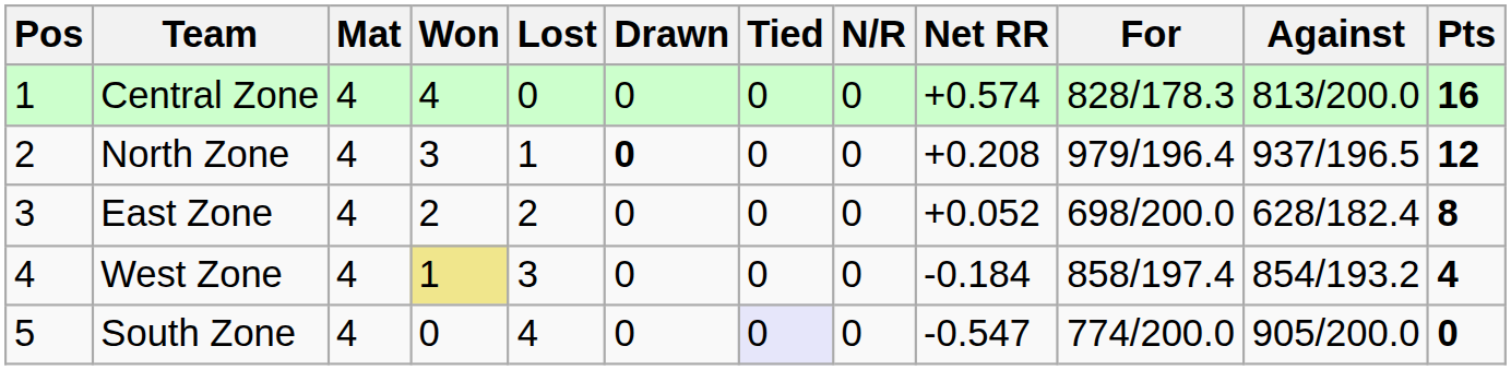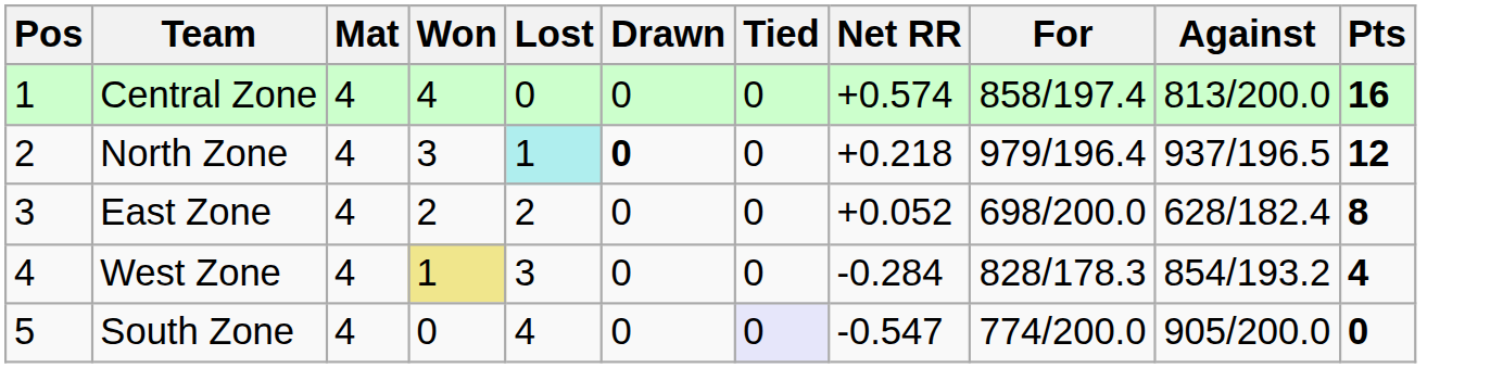- column: N/R | 0 | 0 | 0 | 0 | 0
Central Zone | For: 828/178.3 -> 858/197.4
North Zone | Lost: no background -> paleturquoise background
North Zone | Net RR: +0.208 -> +0.218
West Zone | Net RR: -0.184 -> -0.284
West Zone | For: 858/197.4 -> 828/178.3
